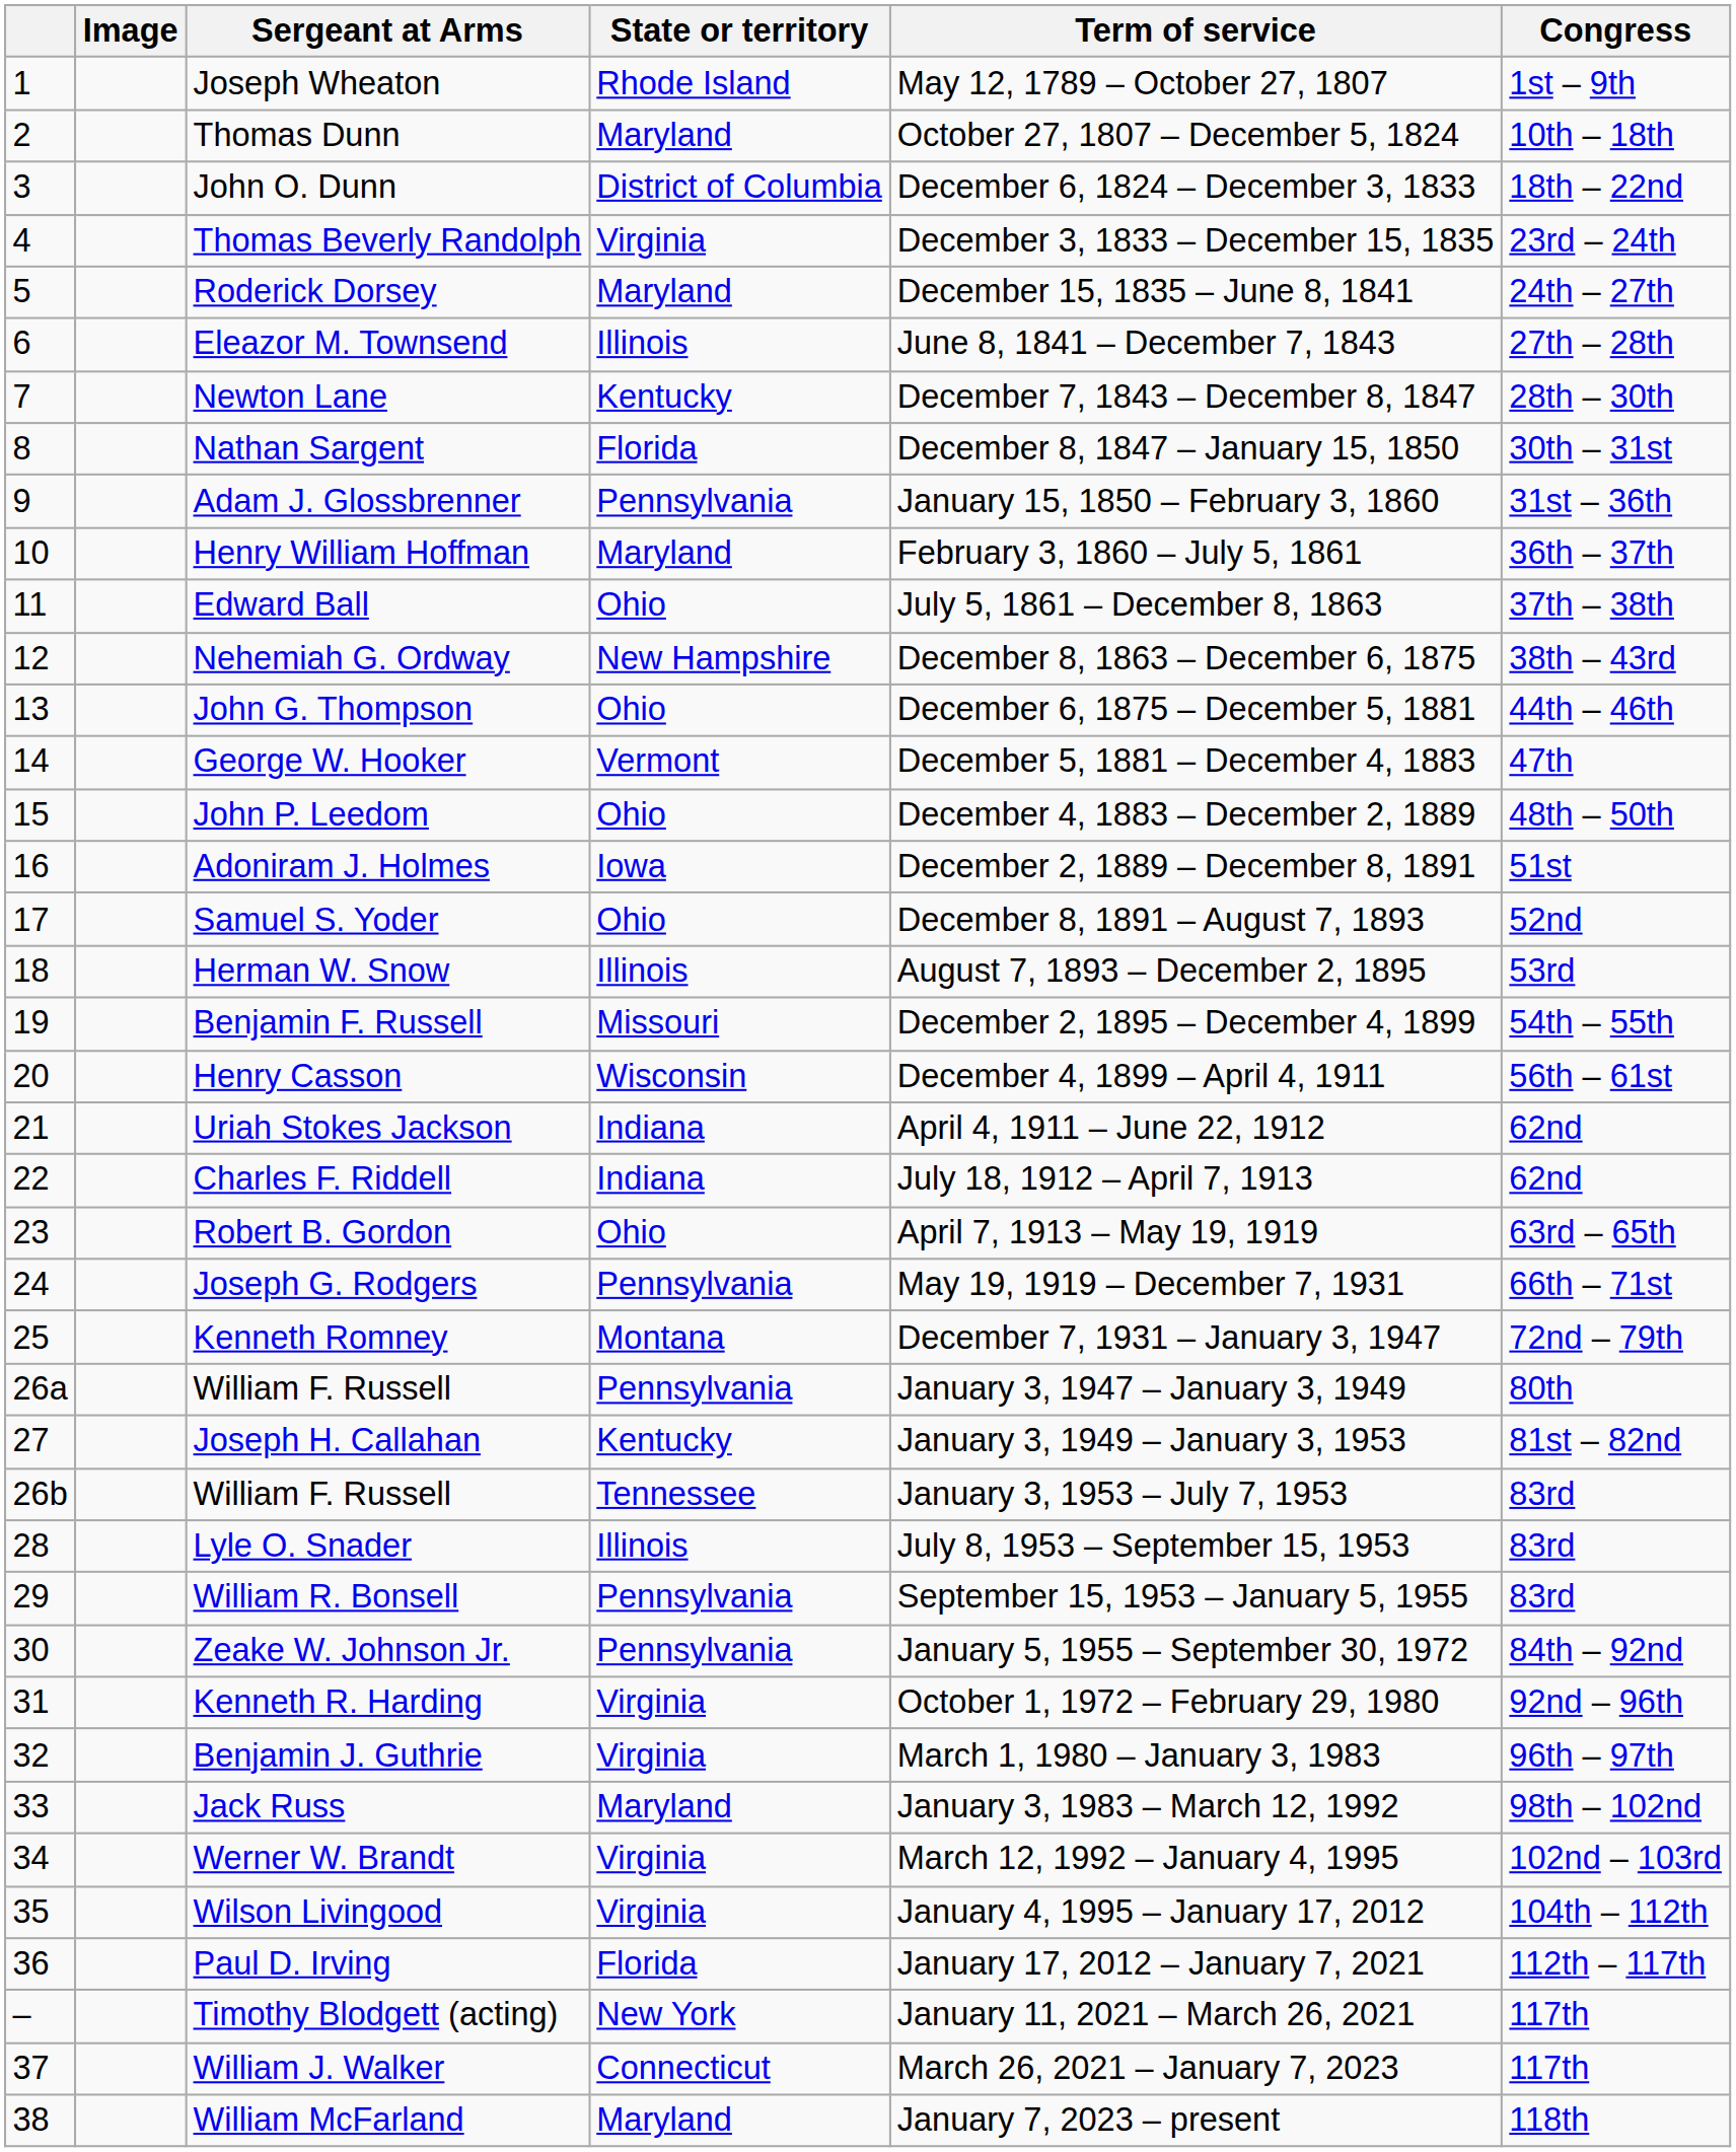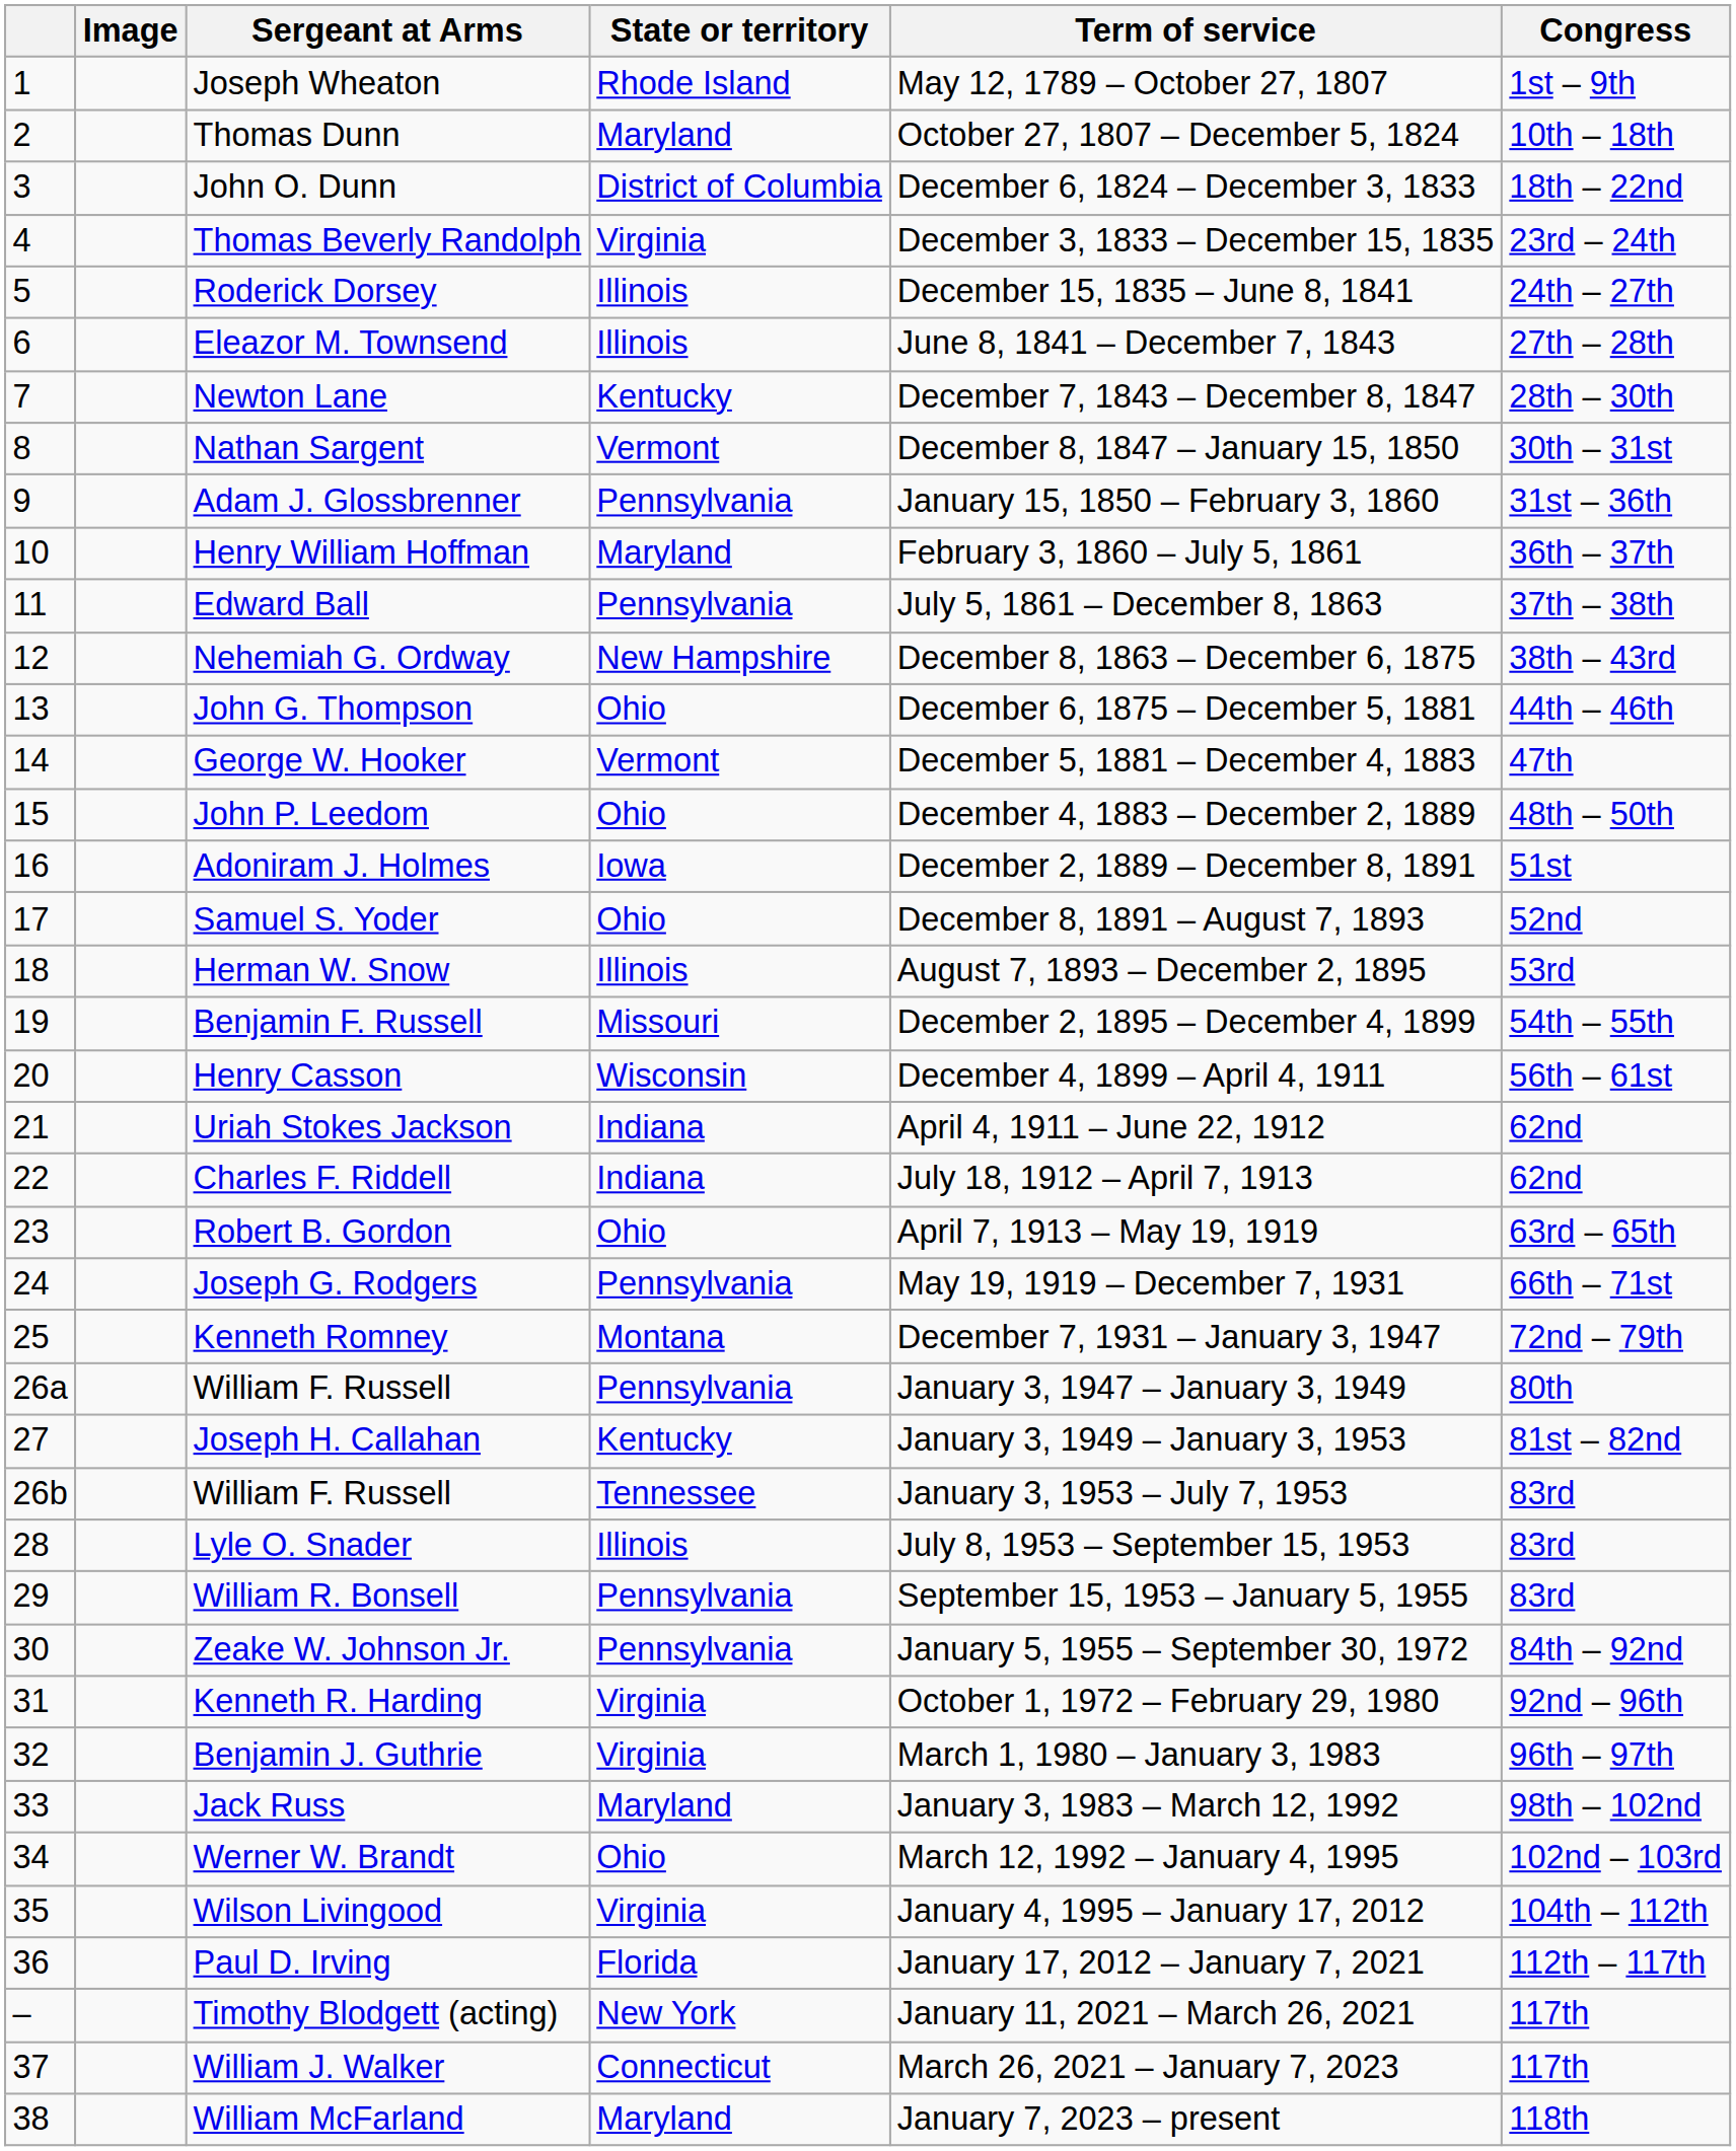Roderick Dorsey | State or territory: Maryland -> Illinois
Nathan Sargent | State or territory: Florida -> Vermont
Edward Ball | State or territory: Ohio -> Pennsylvania
Werner W. Brandt | State or territory: Virginia -> Ohio
